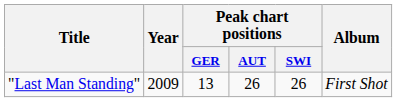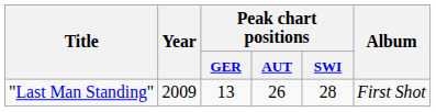"Last Man Standing" | Peak chart positions / SWI: 26 -> 28
